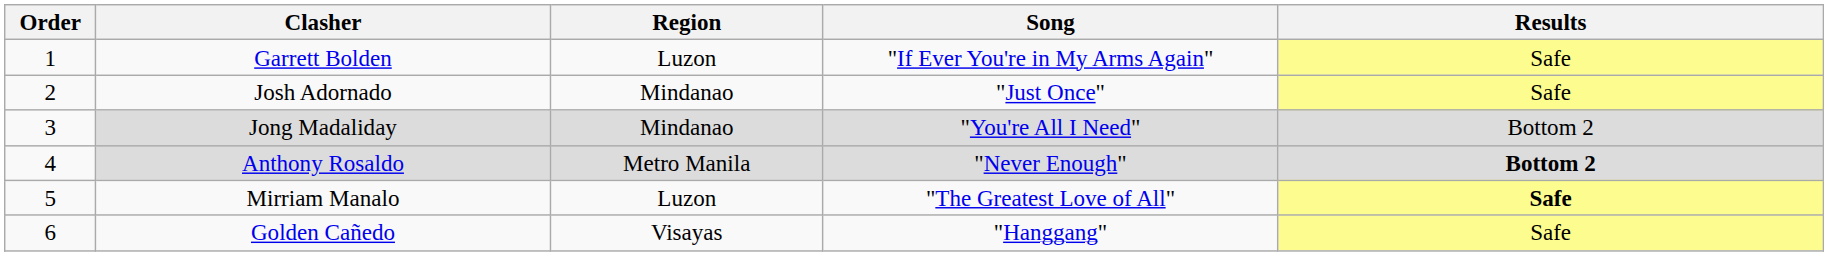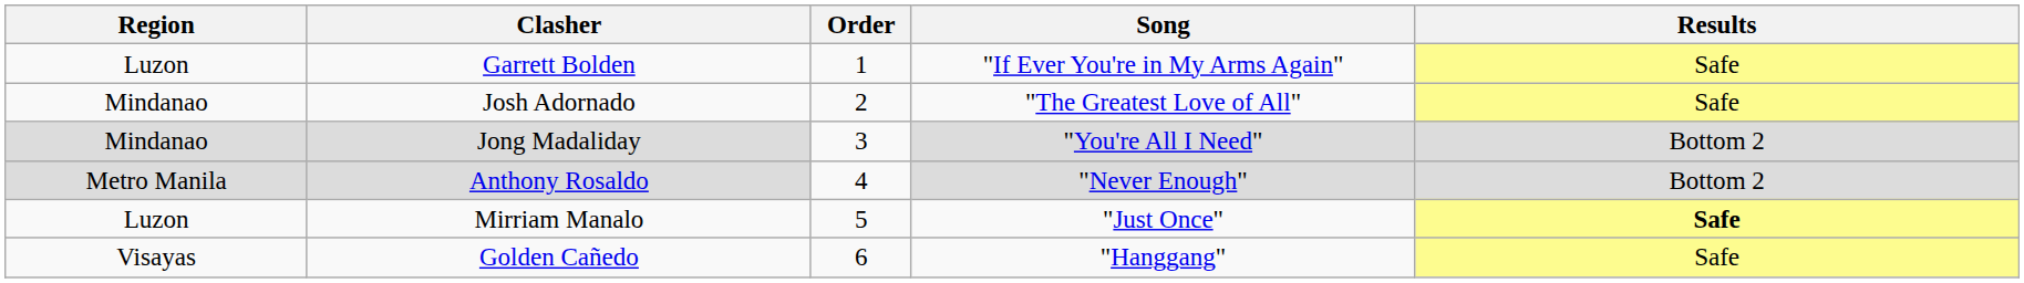columns swapped: Order <-> Region
Josh Adornado | Song: "Just Once" -> "The Greatest Love of All"
Anthony Rosaldo | Results: bold -> normal
Mirriam Manalo | Song: "The Greatest Love of All" -> "Just Once"
